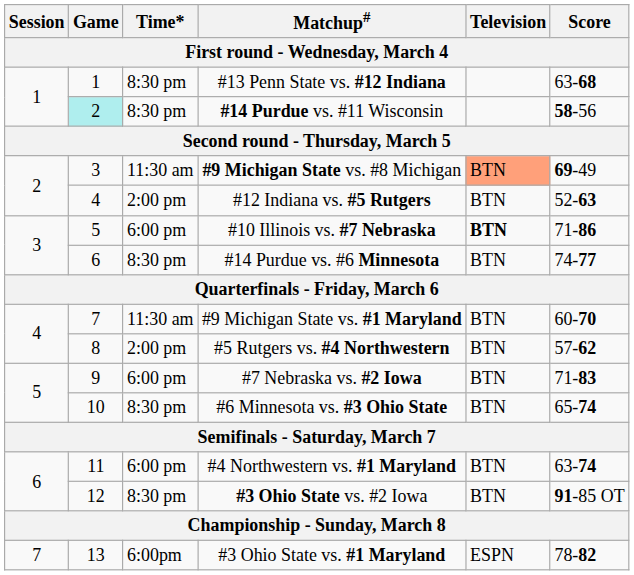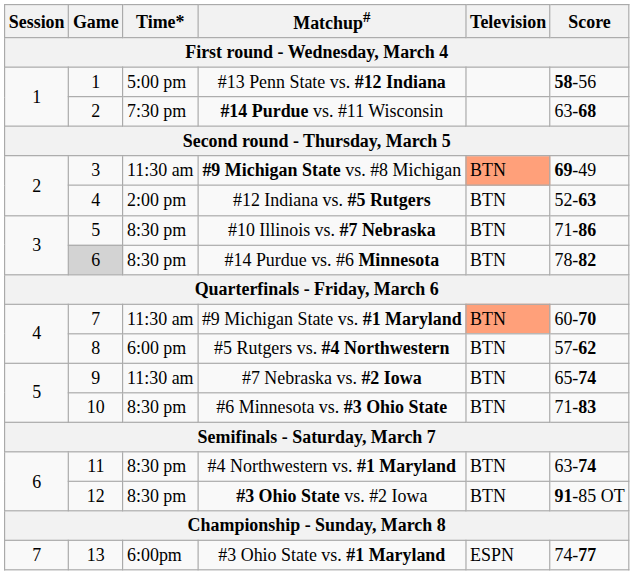#13 Penn State vs. #12 Indiana | Time*: 8:30 pm -> 5:00 pm
#13 Penn State vs. #12 Indiana | Score: 63-68 -> 58-56
#14 Purdue vs. #11 Wisconsin | Game: paleturquoise background -> no background
#14 Purdue vs. #11 Wisconsin | Time*: 8:30 pm -> 7:30 pm
#14 Purdue vs. #11 Wisconsin | Score: 58-56 -> 63-68
#10 Illinois vs. #7 Nebraska | Time*: 6:00 pm -> 8:30 pm
#10 Illinois vs. #7 Nebraska | Television: bold -> normal
#14 Purdue vs. #6 Minnesota | Game: no background -> lightgrey background
#14 Purdue vs. #6 Minnesota | Score: 74-77 -> 78-82
#9 Michigan State vs. #1 Maryland | Television: no background -> lightsalmon background
#5 Rutgers vs. #4 Northwestern | Time*: 2:00 pm -> 6:00 pm
#7 Nebraska vs. #2 Iowa | Time*: 6:00 pm -> 11:30 am
#7 Nebraska vs. #2 Iowa | Score: 71-83 -> 65-74
#6 Minnesota vs. #3 Ohio State | Score: 65-74 -> 71-83
#4 Northwestern vs. #1 Maryland | Time*: 6:00 pm -> 8:30 pm
#3 Ohio State vs. #1 Maryland | Score: 78-82 -> 74-77
